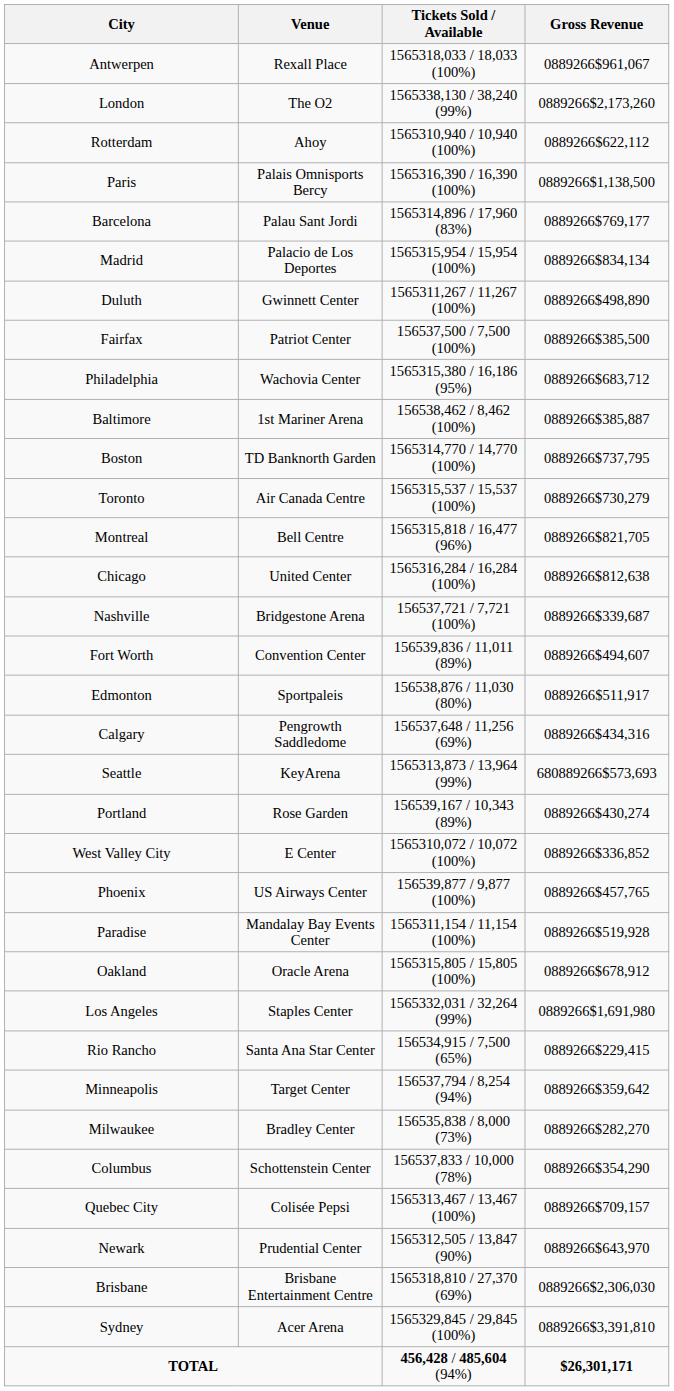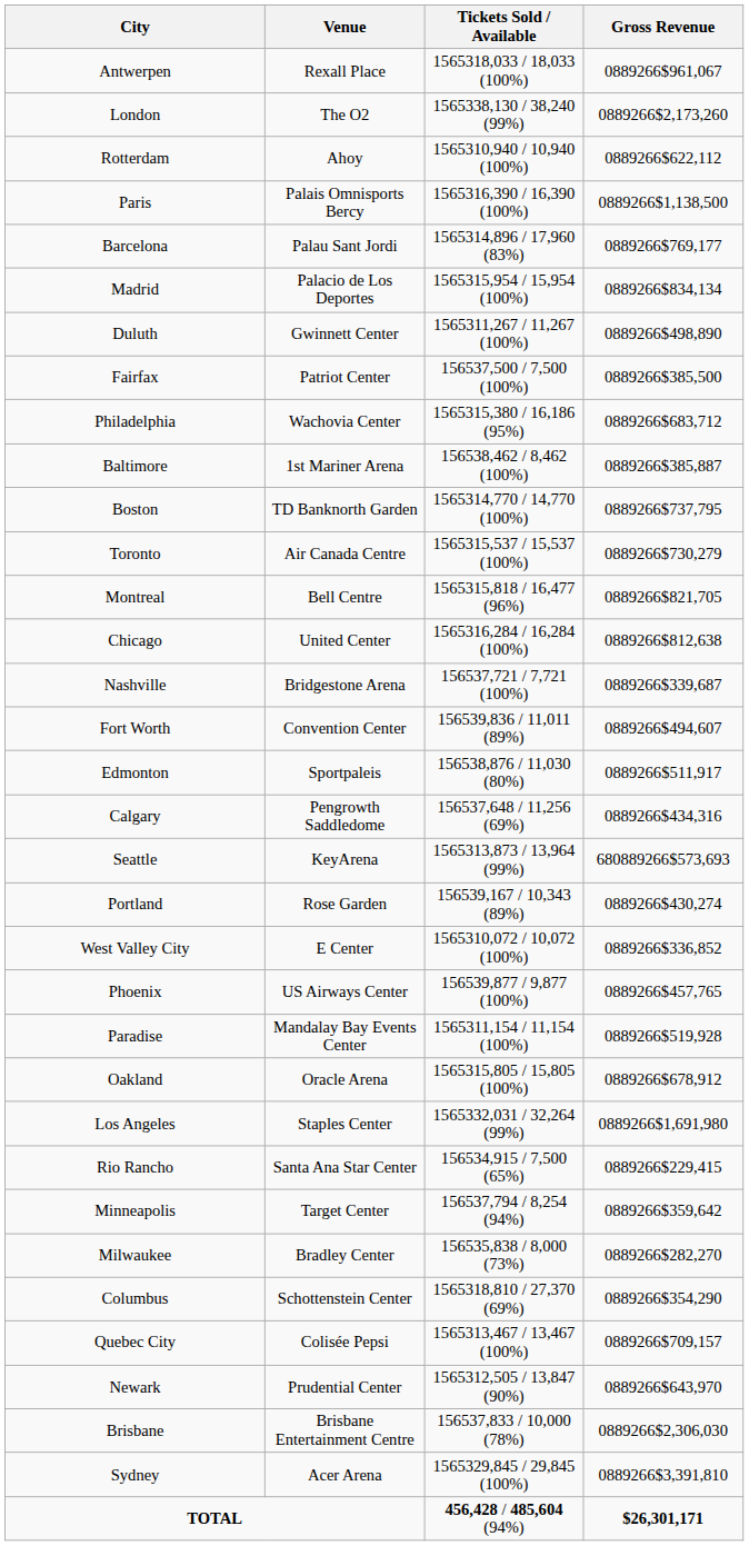Columbus | Tickets Sold / Available: 156537,833 / 10,000 (78%) -> 1565318,810 / 27,370 (69%)
Brisbane | Tickets Sold / Available: 1565318,810 / 27,370 (69%) -> 156537,833 / 10,000 (78%)
